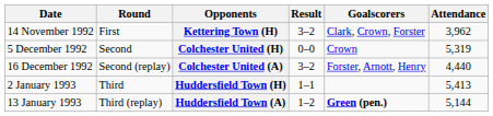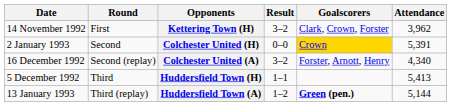Colchester United (H) | Date: 5 December 1992 -> 2 January 1993
Colchester United (H) | Goalscorers: no background -> gold background
Colchester United (H) | Attendance: 5,319 -> 5,391
Colchester United (A) | Attendance: 4,440 -> 4,340
Huddersfield Town (H) | Date: 2 January 1993 -> 5 December 1992
